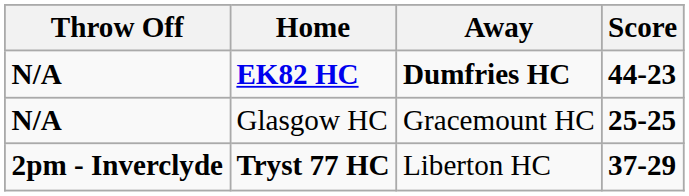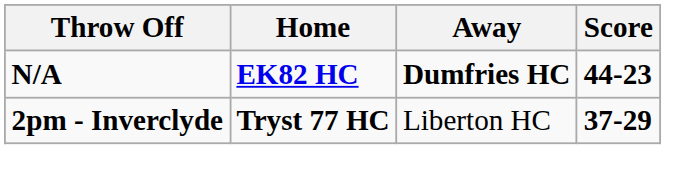- row: N/A | Glasgow HC | Gracemount HC | 25-25
